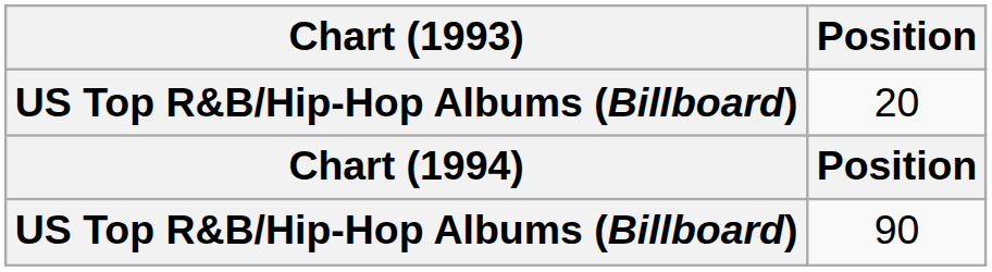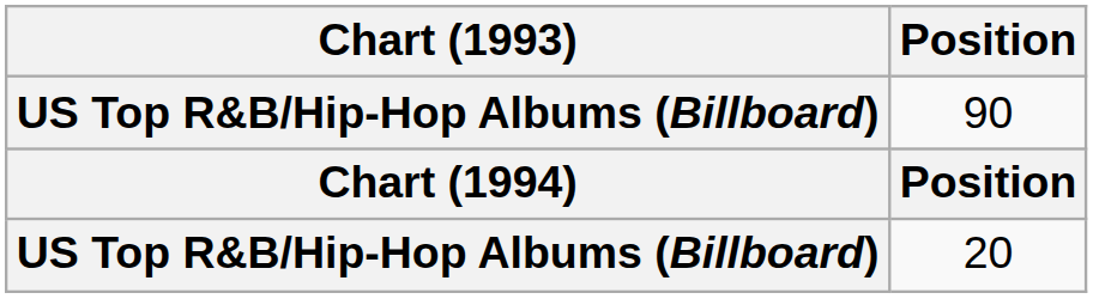rows swapped: 20 <-> 90
